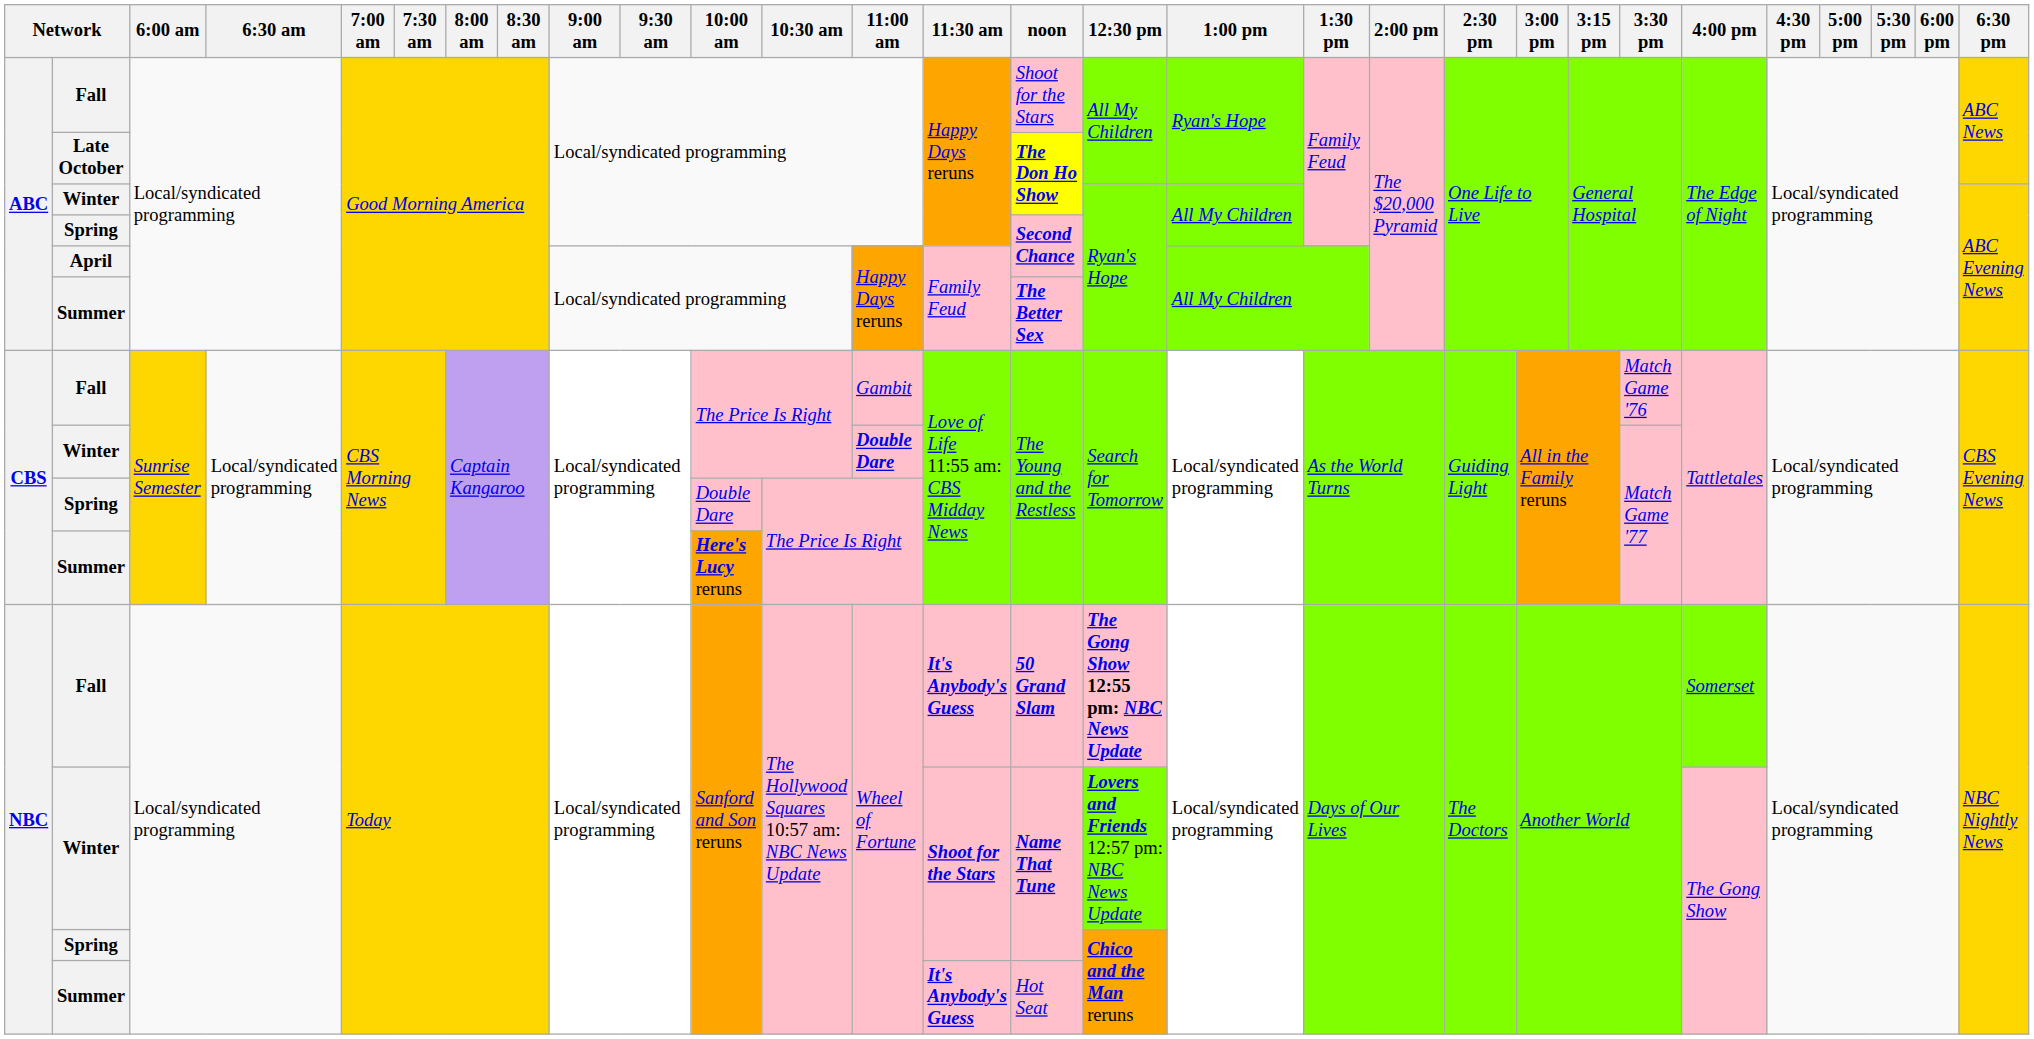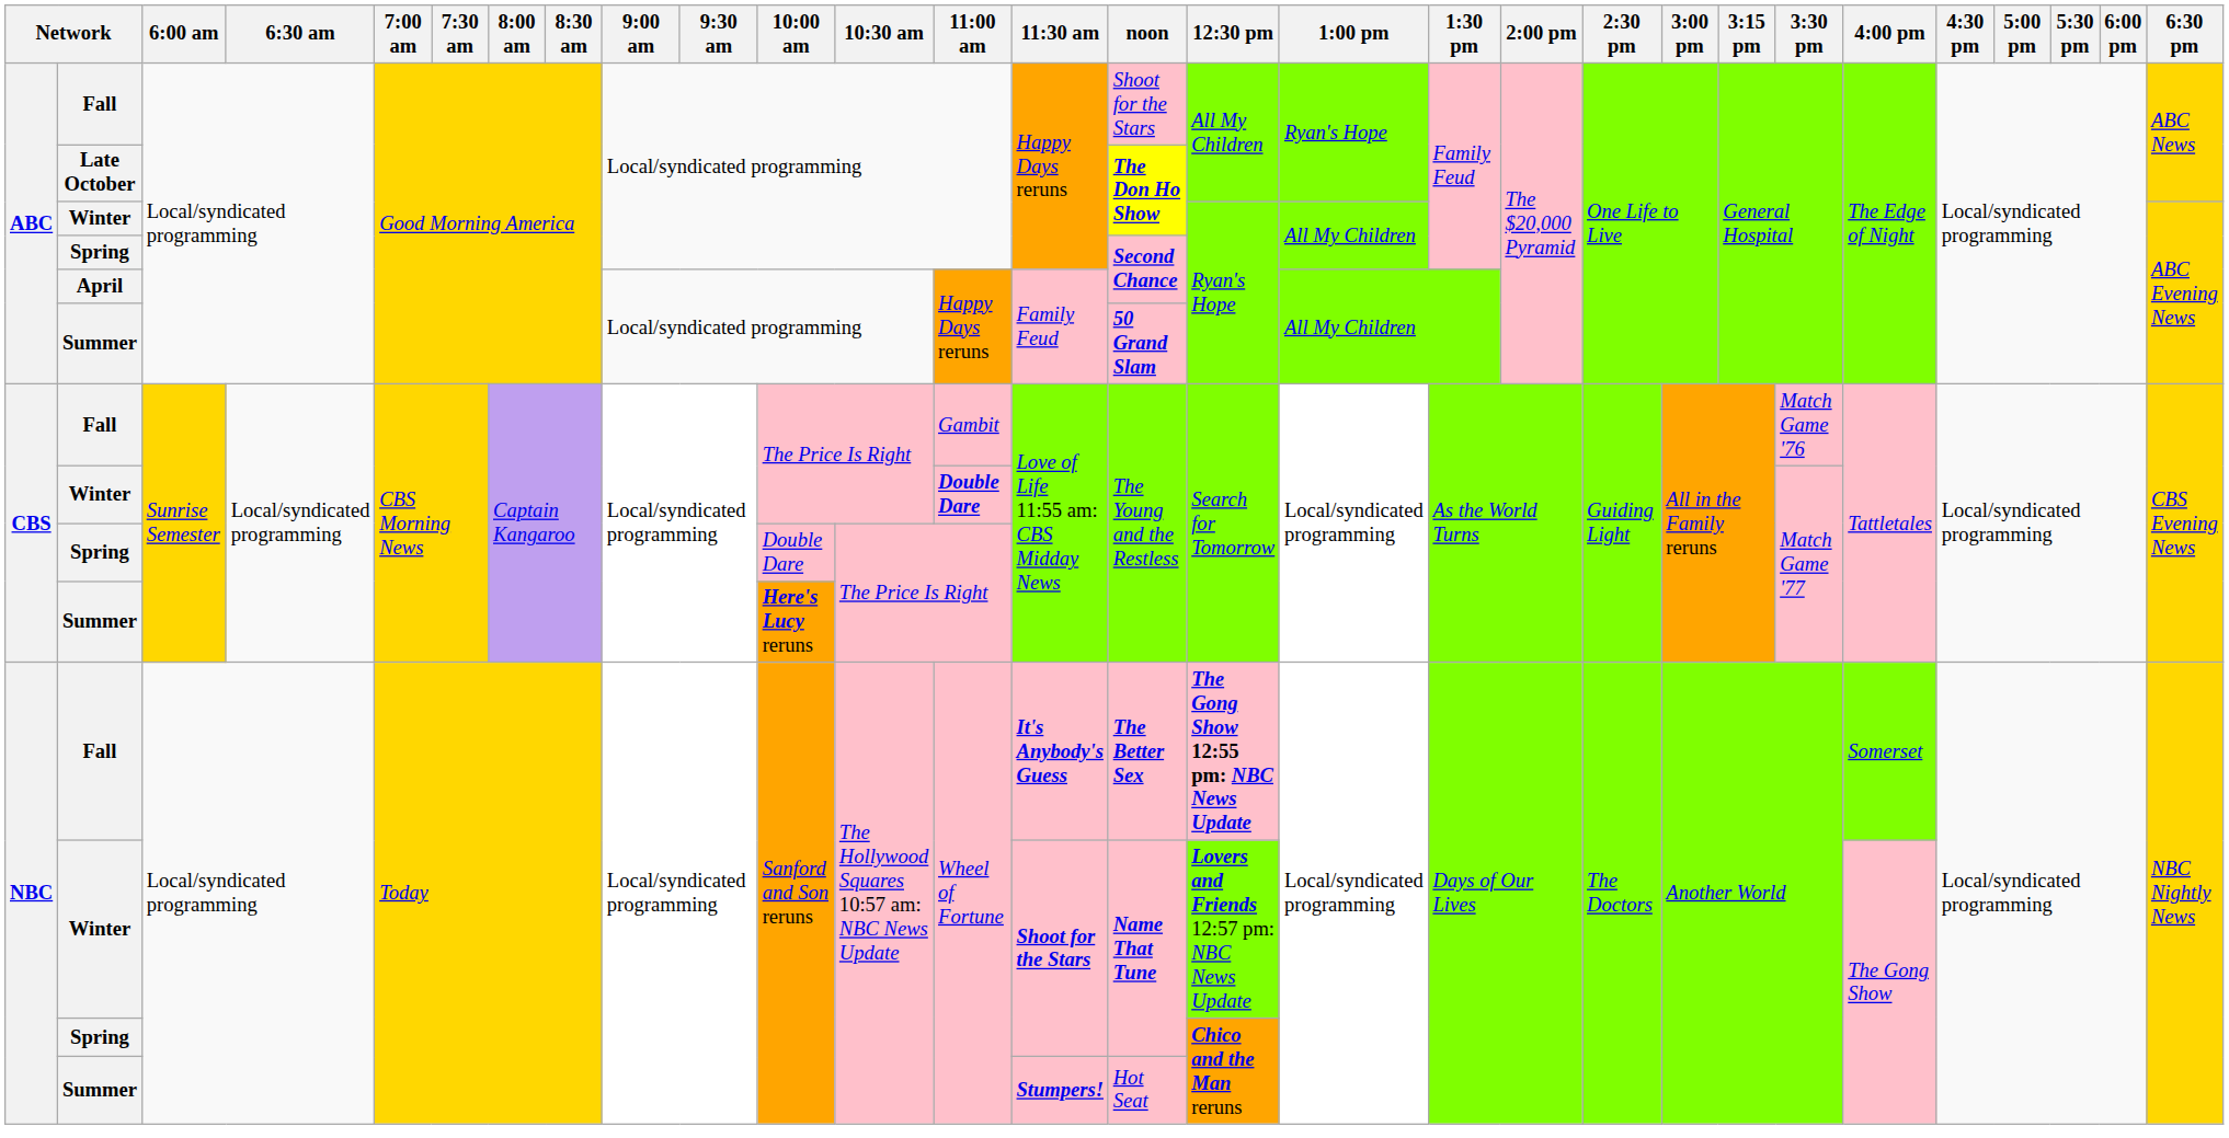ABC / Summer | noon: The Better Sex -> 50 Grand Slam
NBC / Fall | noon: 50 Grand Slam -> The Better Sex
NBC / Summer | 11:30 am: It's Anybody's Guess -> Stumpers!
